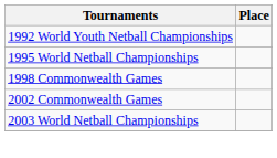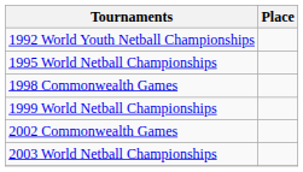+ row: 1999 World Netball Championships
